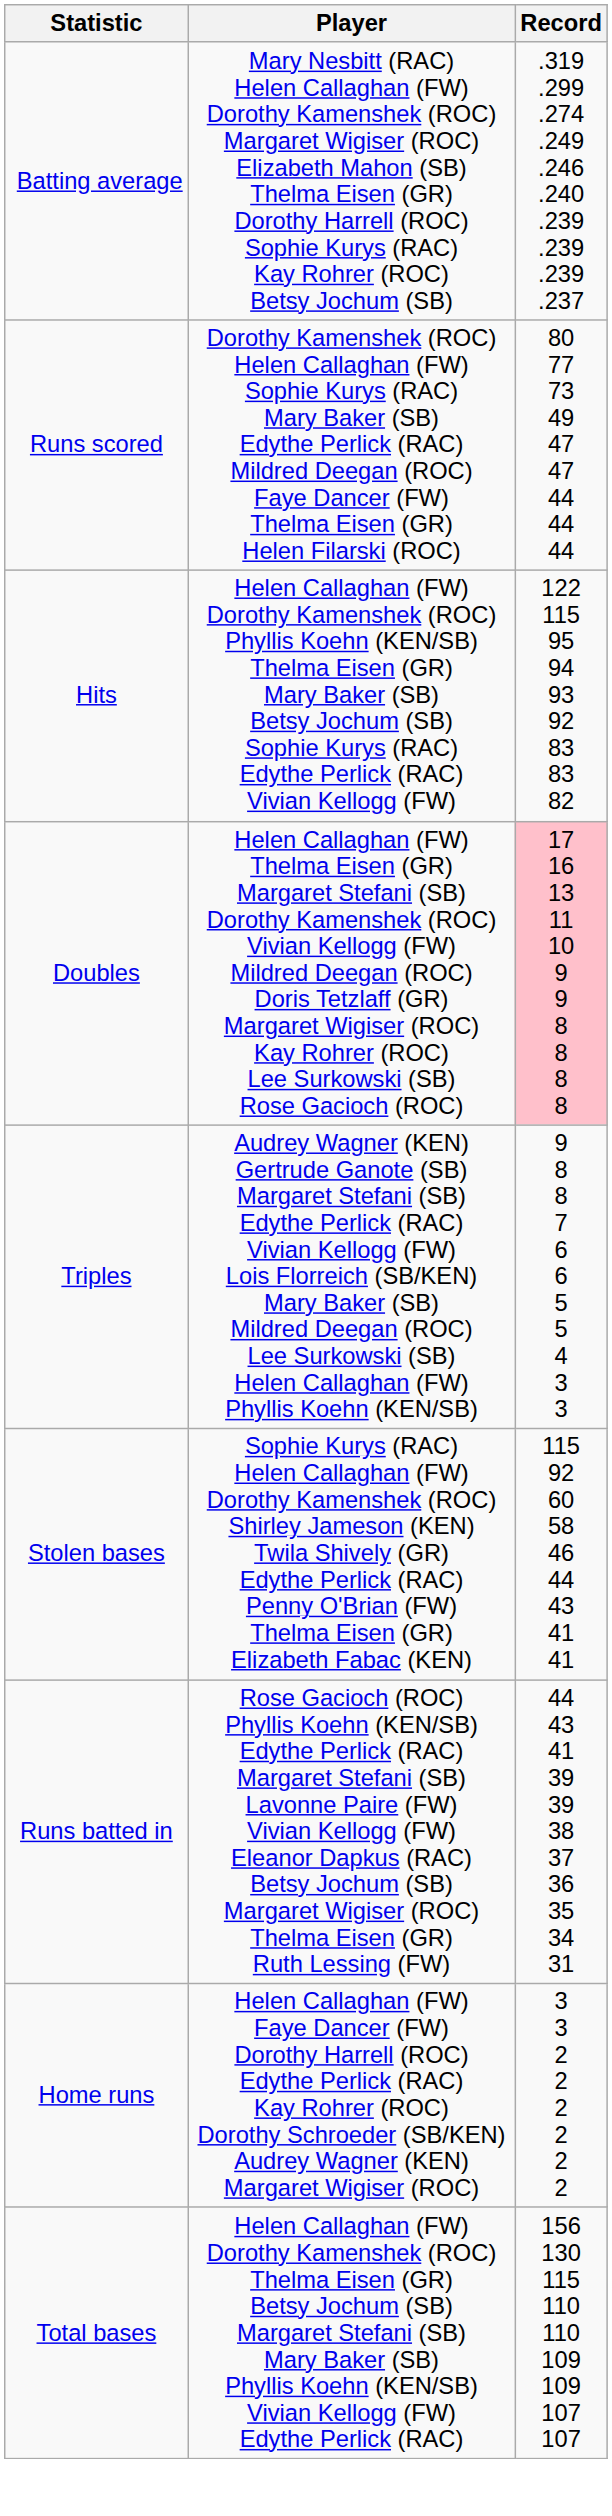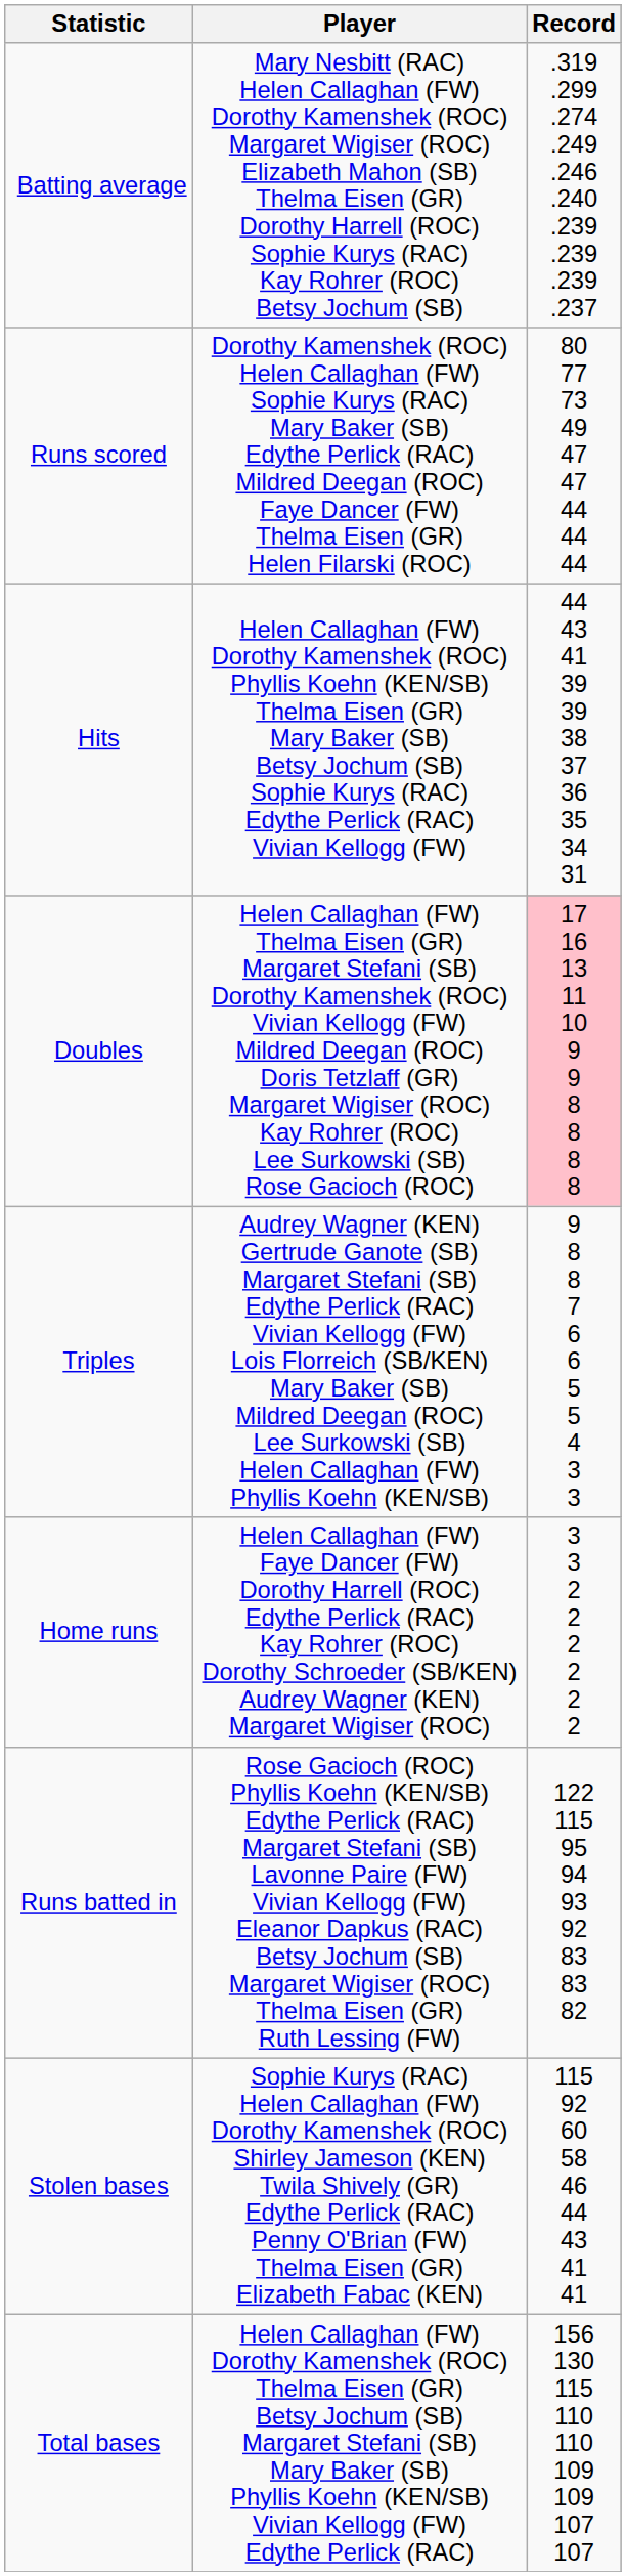Hits | Record: 122 115 95 94 93 92 83 83 82 -> 44 43 41 39 39 38 37 36 35 34 31
rows swapped: Home runs <-> Stolen bases
Runs batted in | Record: 44 43 41 39 39 38 37 36 35 34 31 -> 122 115 95 94 93 92 83 83 82
